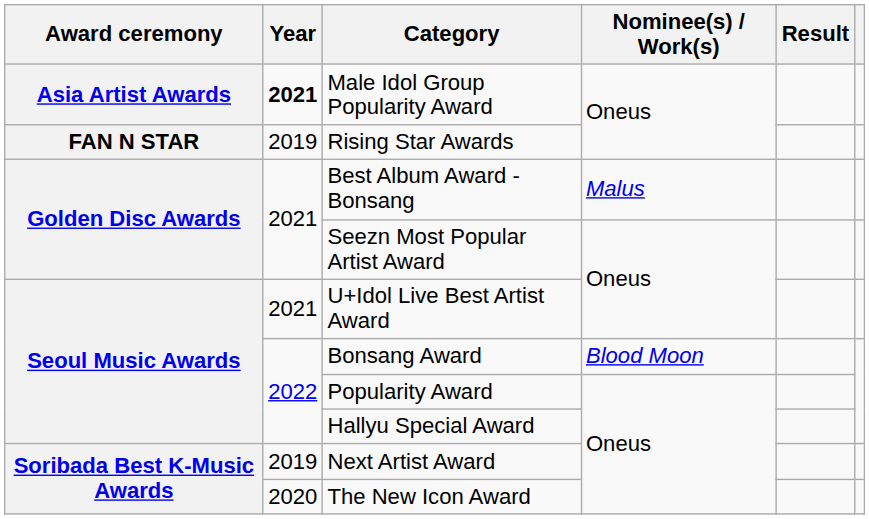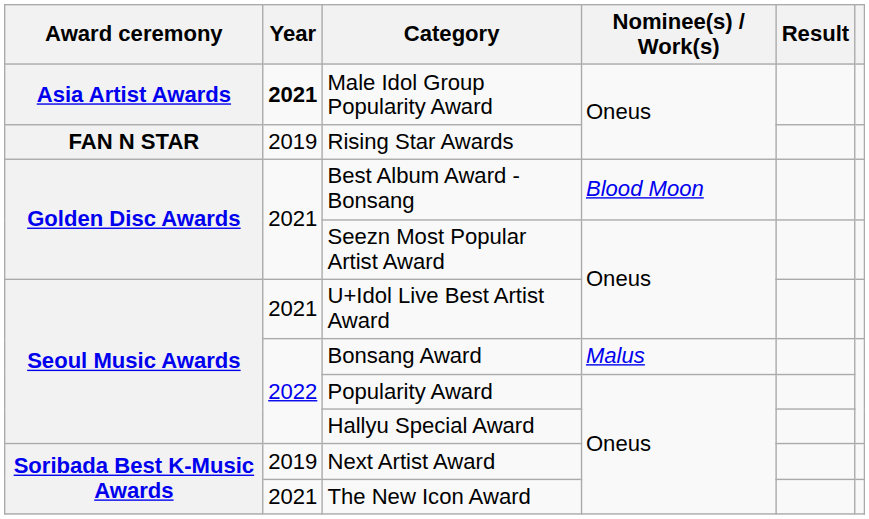Best Album Award - Bonsang | Nominee(s) / Work(s): Malus -> Blood Moon
Bonsang Award | Nominee(s) / Work(s): Blood Moon -> Malus
The New Icon Award | Year: 2020 -> 2021
